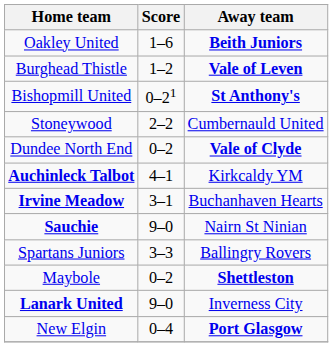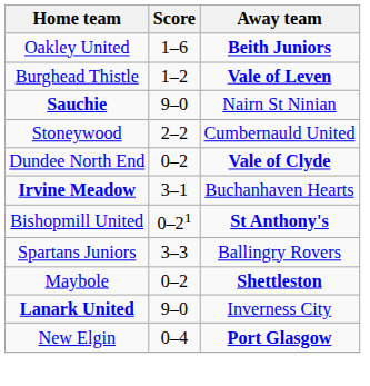rows swapped: Bishopmill United <-> Sauchie
- row: Auchinleck Talbot | 4–1 | Kirkcaldy YM
